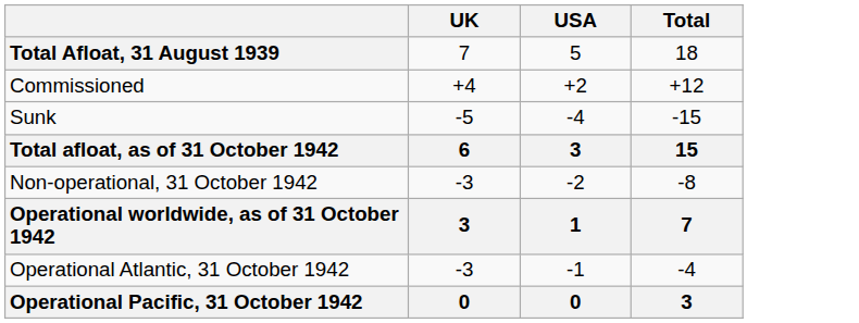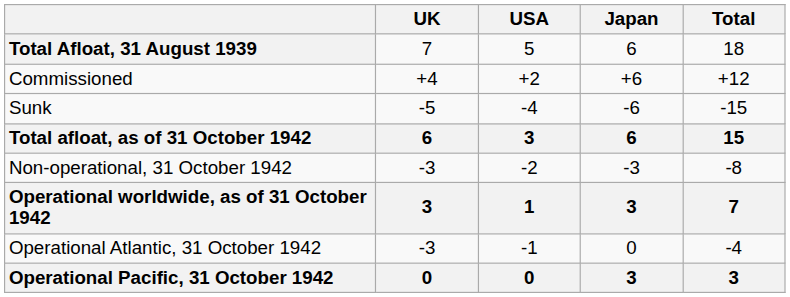+ column: Japan | 6 | +6 | -6 | 6 | -3 | 3 | 0 | 3
